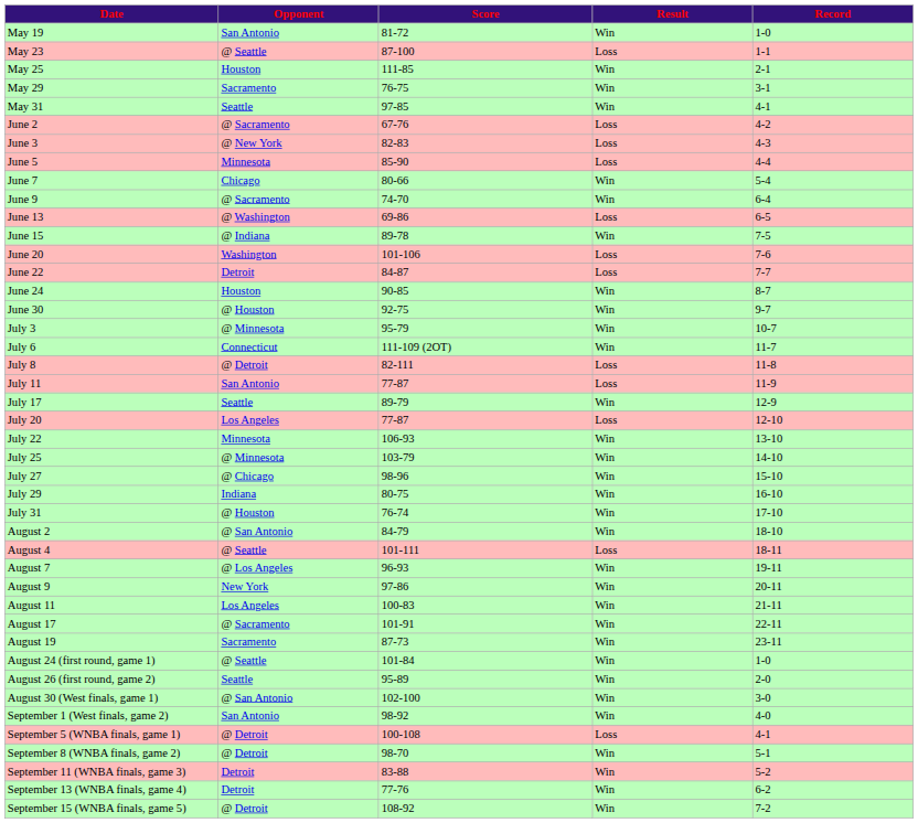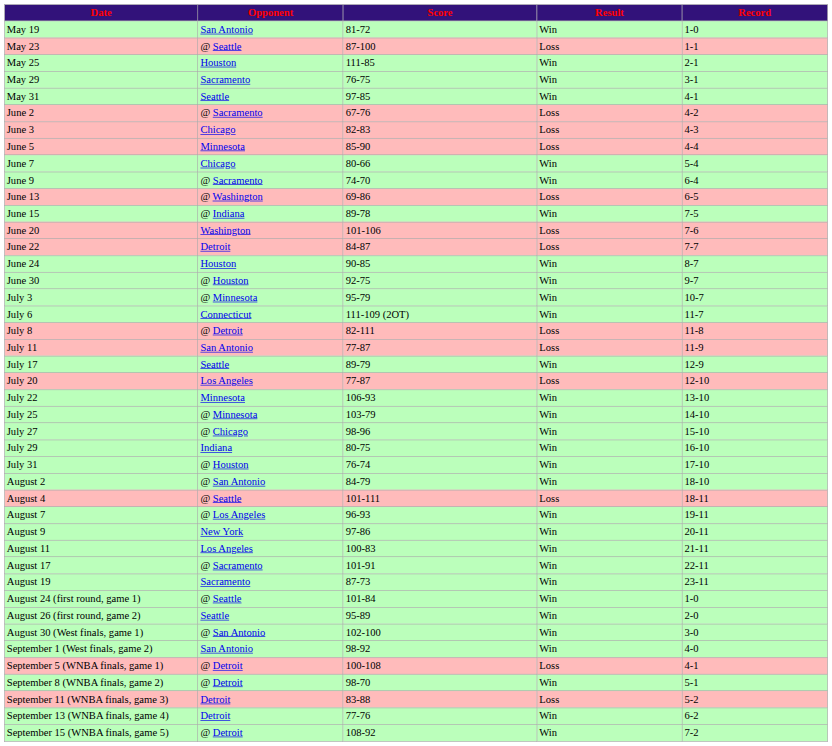June 3 | Opponent: @ New York -> Chicago
September 11 (WNBA finals, game 3) | Result: Win -> Loss
